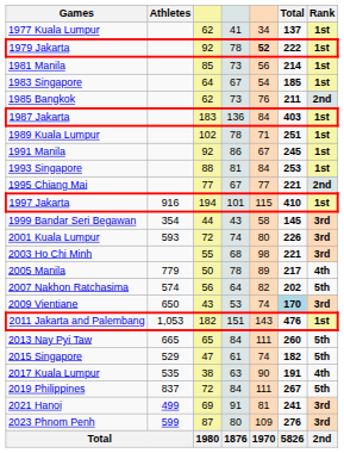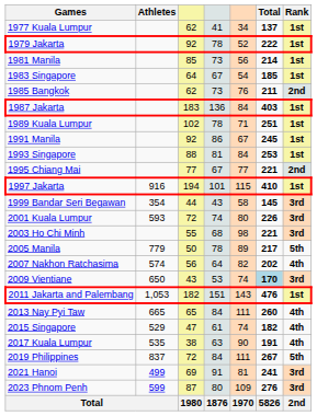1979 Jakarta | column 5: bold -> normal
2005 Manila | Rank: 4th -> 5th
2007 Nakhon Ratchasima | Rank: 5th -> 4th
2013 Nay Pyi Taw | Rank: 5th -> 4th
2015 Singapore | Rank: 5th -> 4th
